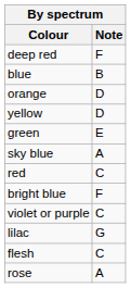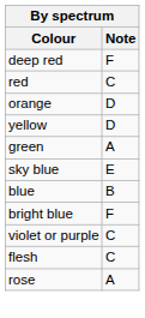rows swapped: red <-> blue
green | Note: E -> A
sky blue | Note: A -> E
- row: lilac | G
